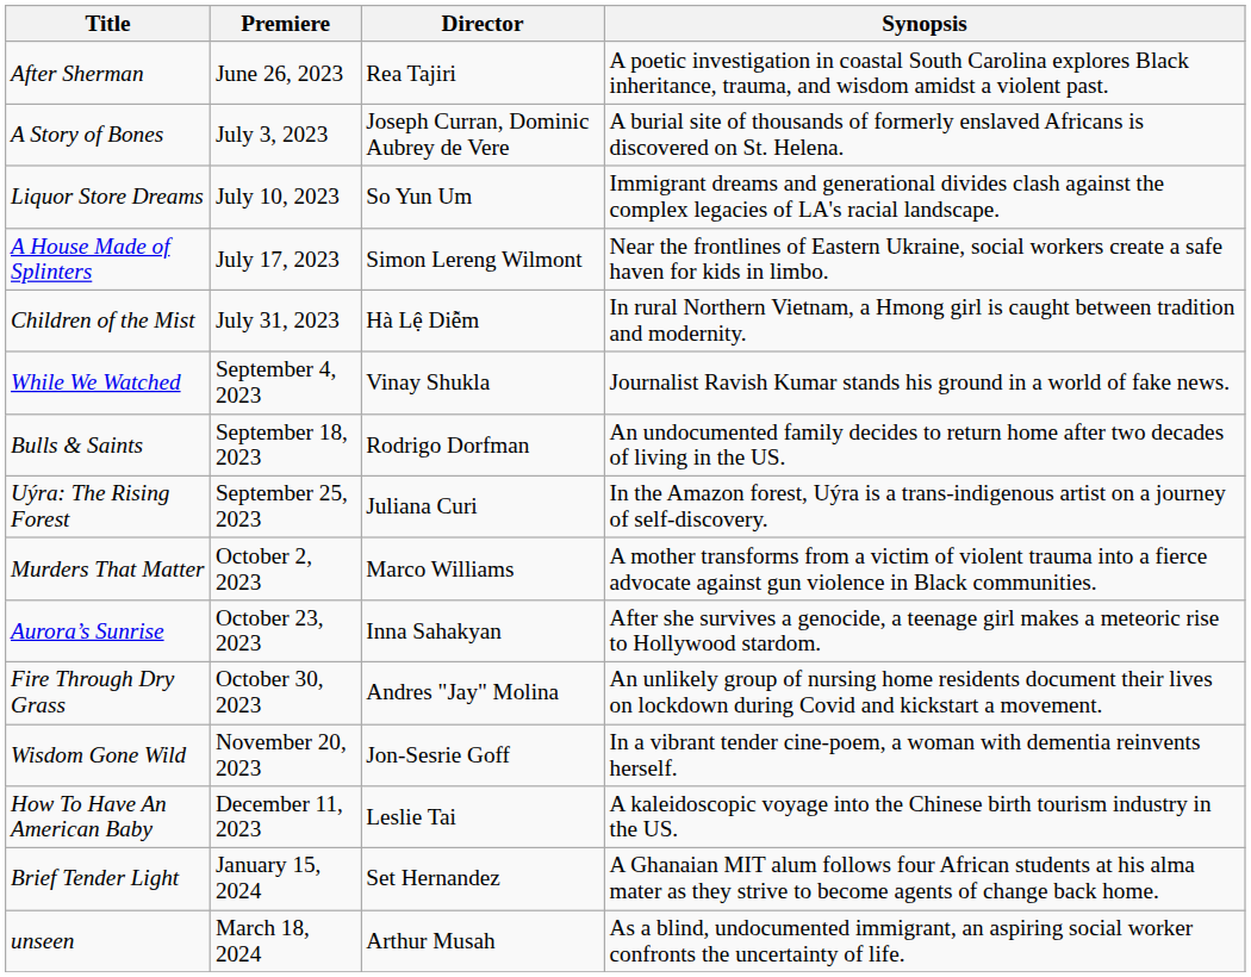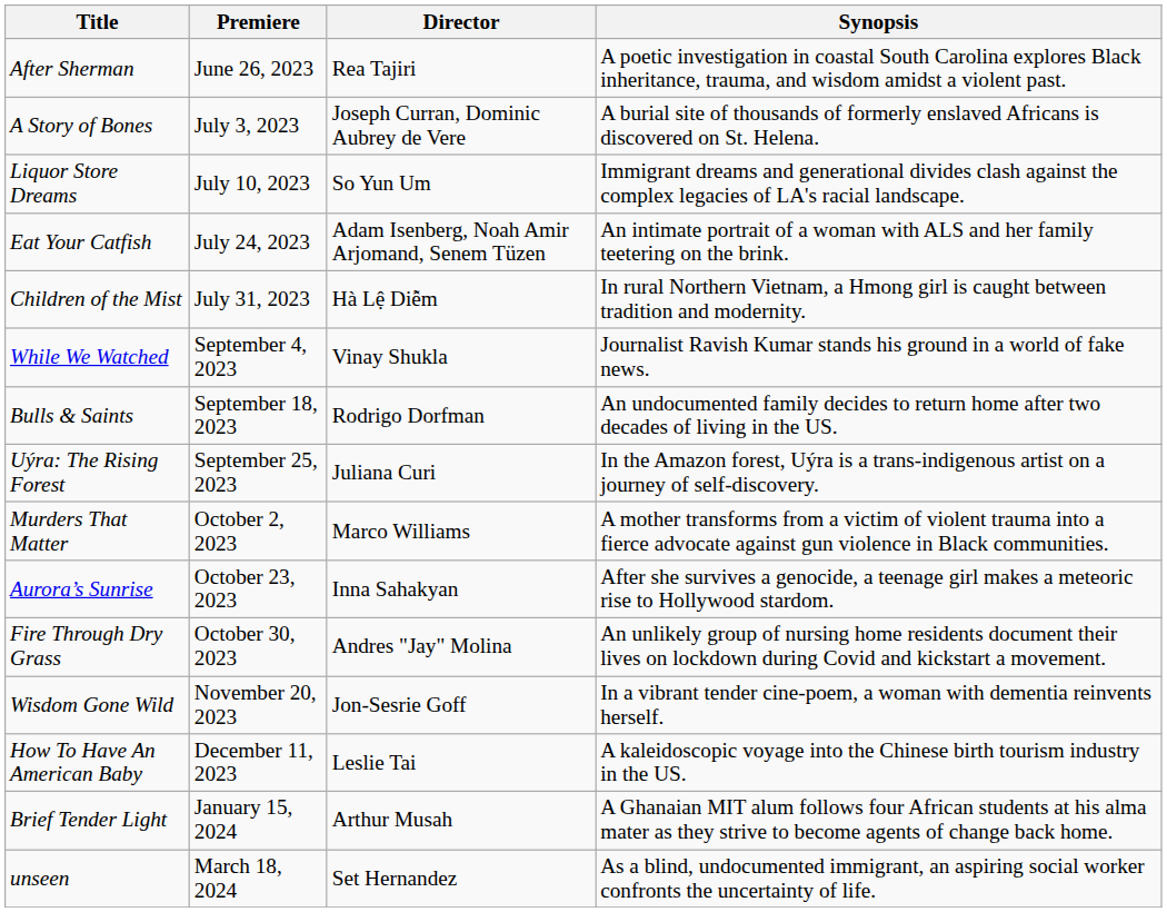- row: A House Made of Splinters | July 17, 2023 | Simon Lereng Wilmont | Near the frontlines of Eastern Ukraine, social workers create a safe haven for kids in limbo.
+ row: Eat Your Catfish | July 24, 2023 | Adam Isenberg, Noah Amir Arjomand, Senem Tüzen | An intimate portrait of a woman with ALS and her family teetering on the brink.
Brief Tender Light | Director: Set Hernandez -> Arthur Musah
unseen | Director: Arthur Musah -> Set Hernandez
